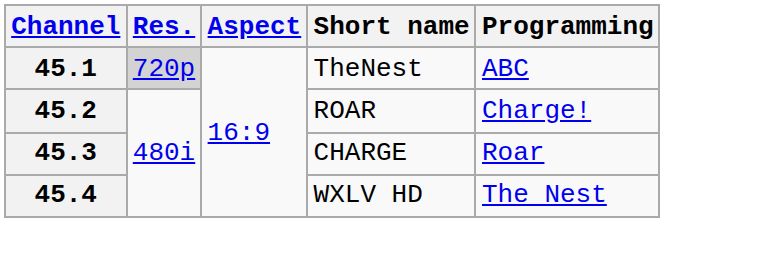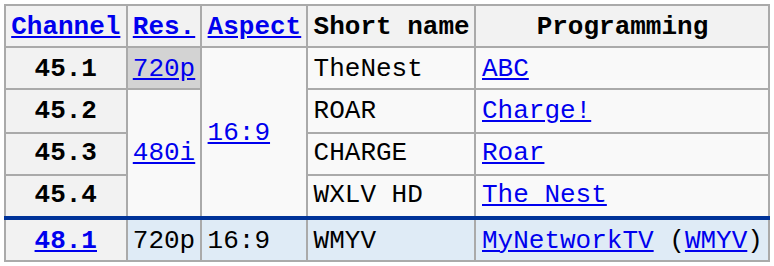+ row: 48.1 | 720p | 16:9 | WMYV | MyNetworkTV (WMYV)
